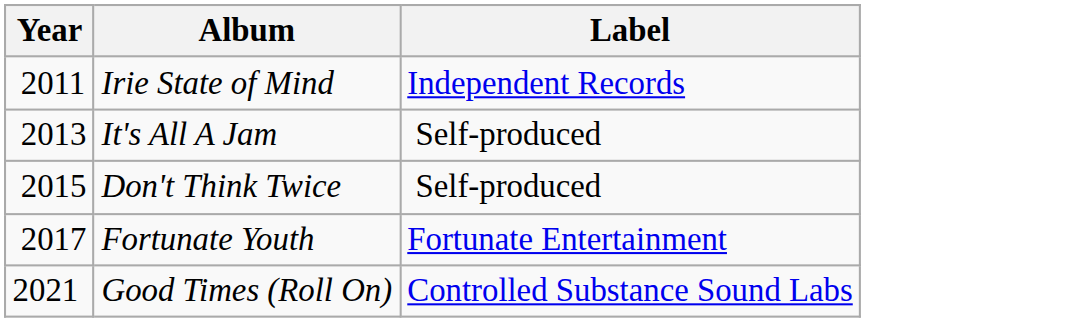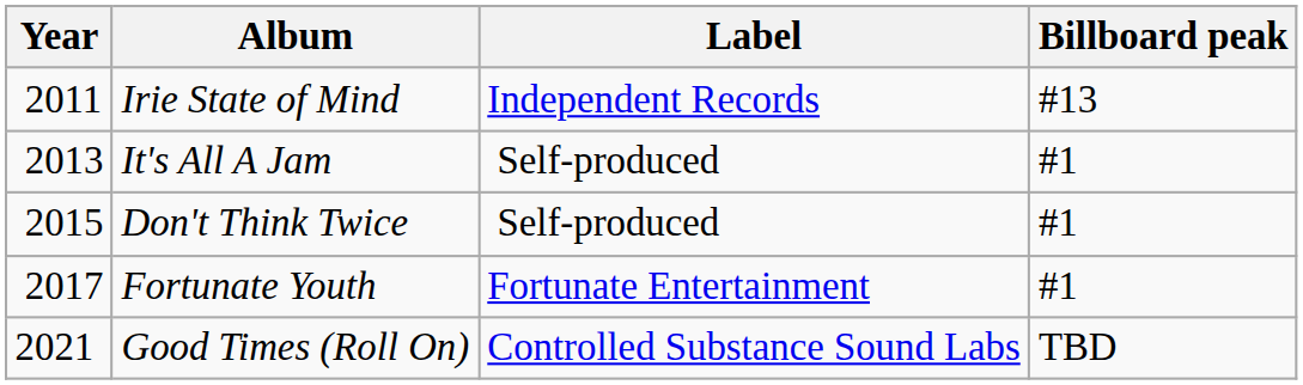+ column: Billboard peak | #13 | #1 | #1 | #1 | TBD
